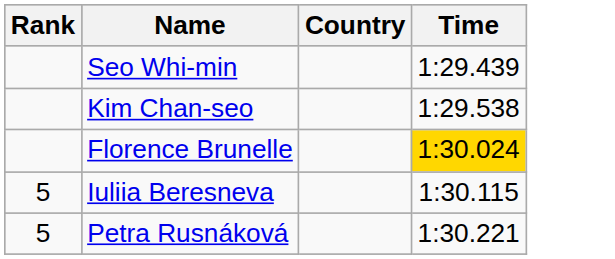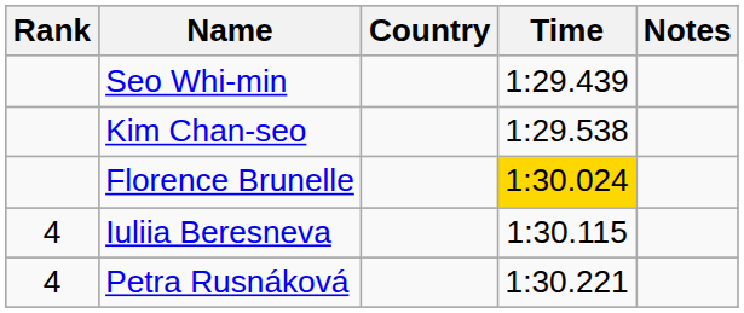+ column: Notes
Iuliia Beresneva | Rank: 5 -> 4
Petra Rusnáková | Rank: 5 -> 4
